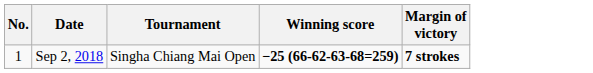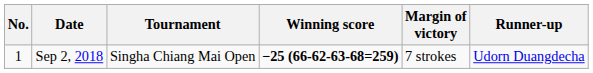+ column: Runner-up | Udorn Duangdecha
Sep 2, 2018 | Margin of victory: bold -> normal
